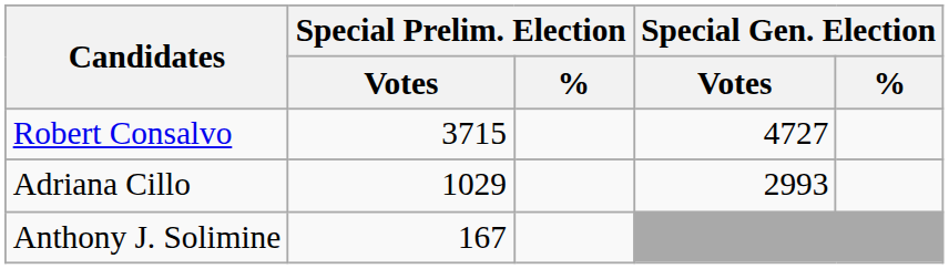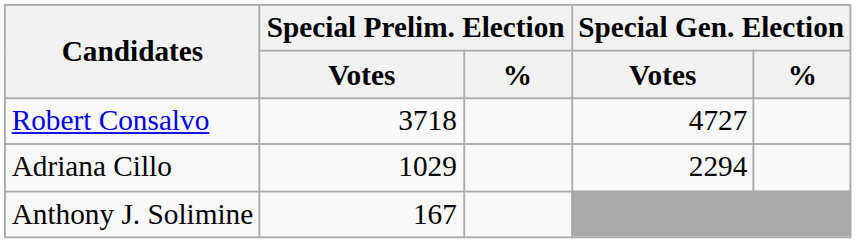Robert Consalvo | Special Prelim. Election / Votes: 3715 -> 3718
Adriana Cillo | Special Gen. Election / Votes: 2993 -> 2294
